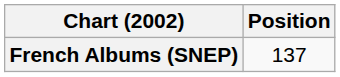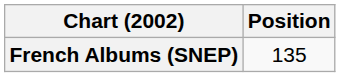French Albums (SNEP) | Position: 137 -> 135
